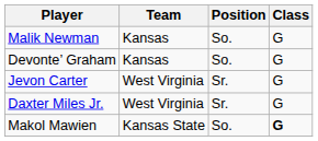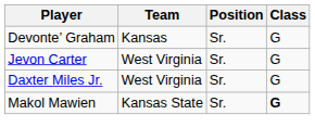- row: Malik Newman | Kansas | So. | G
Devonte’ Graham | Position: So. -> Sr.
Makol Mawien | Position: So. -> Sr.
